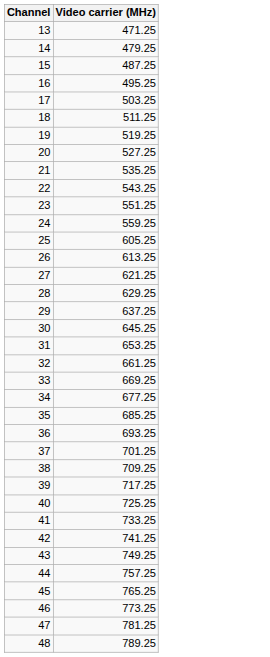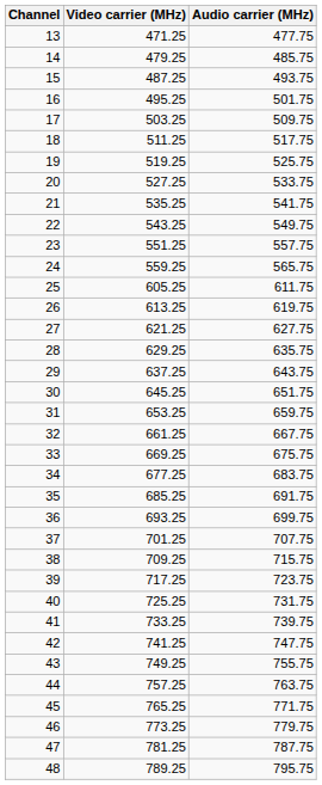+ column: Audio carrier (MHz) | 477.75 | 485.75 | 493.75 | 501.75 | 509.75 | 517.75 | 525.75 | 533.75 | 541.75 | 549.75 | 557.75 | 565.75 | 611.75 | 619.75 | 627.75 | 635.75 | 643.75 | 651.75 | 659.75 | 667.75 | 675.75 | 683.75 | 691.75 | 699.75 | 707.75 | 715.75 | 723.75 | 731.75 | 739.75 | 747.75 | 755.75 | 763.75 | 771.75 | 779.75 | 787.75 | 795.75
